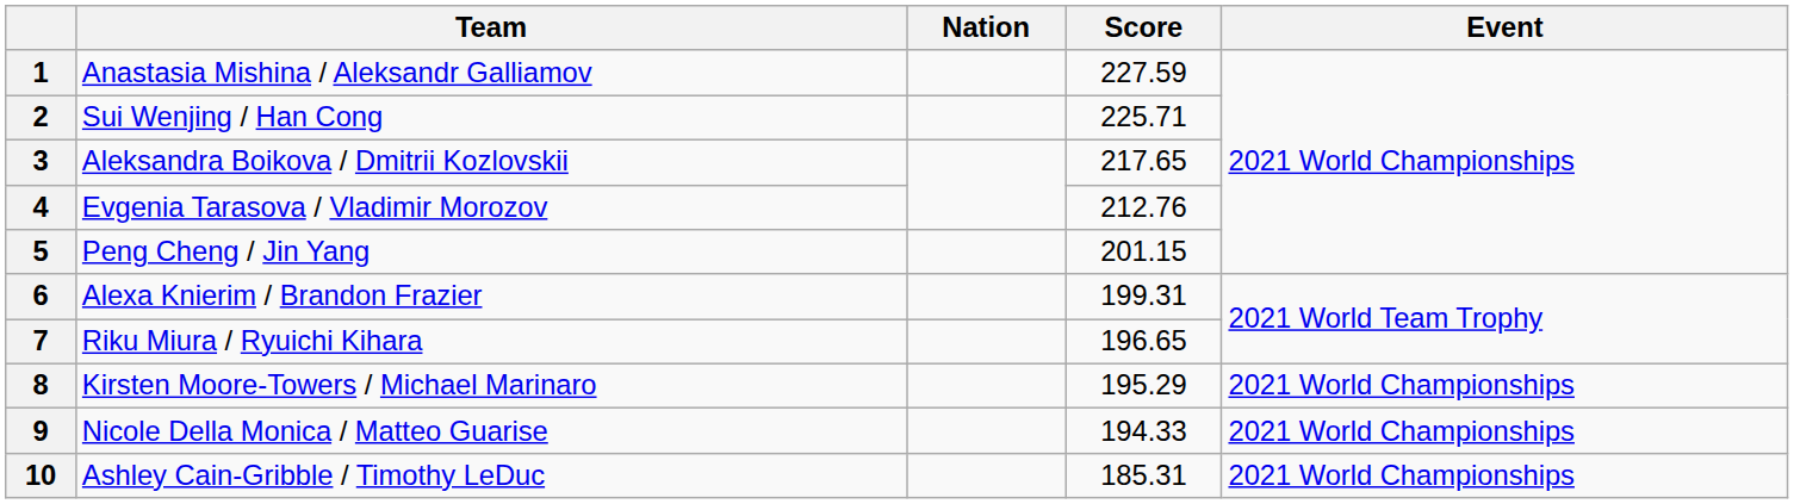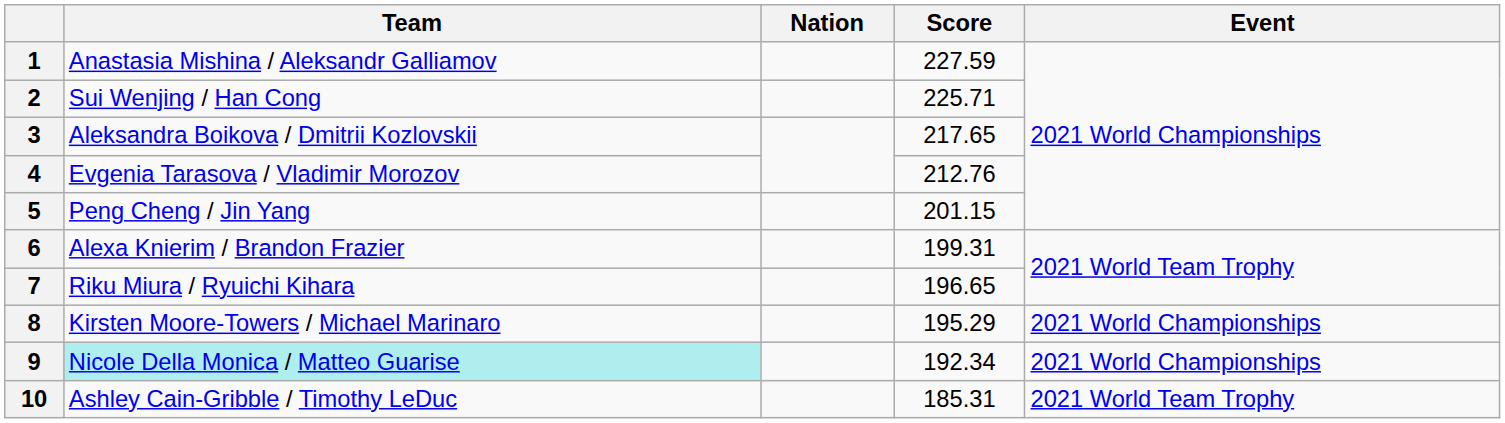9 | Team: no background -> paleturquoise background
9 | Score: 194.33 -> 192.34
10 | Event: 2021 World Championships -> 2021 World Team Trophy
